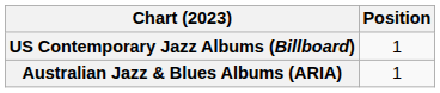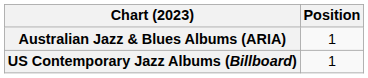rows swapped: Australian Jazz & Blues Albums (ARIA) <-> US Contemporary Jazz Albums (Billboard)
